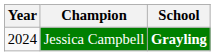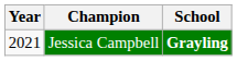Jessica Campbell | Year: 2024 -> 2021
